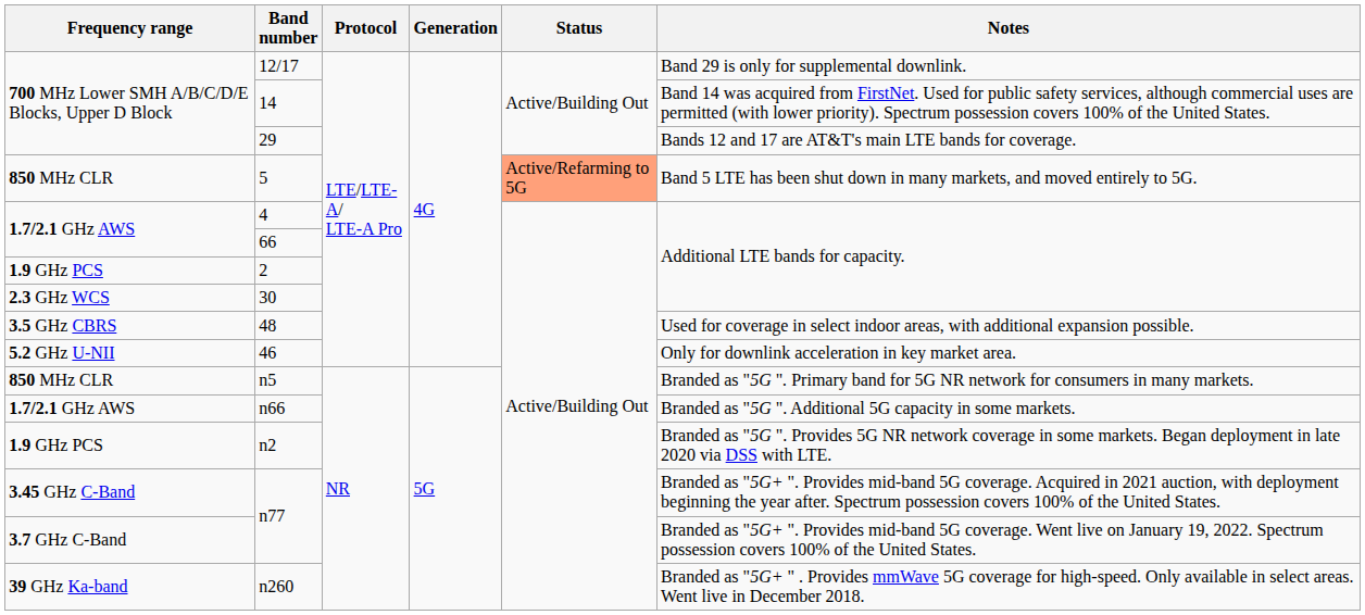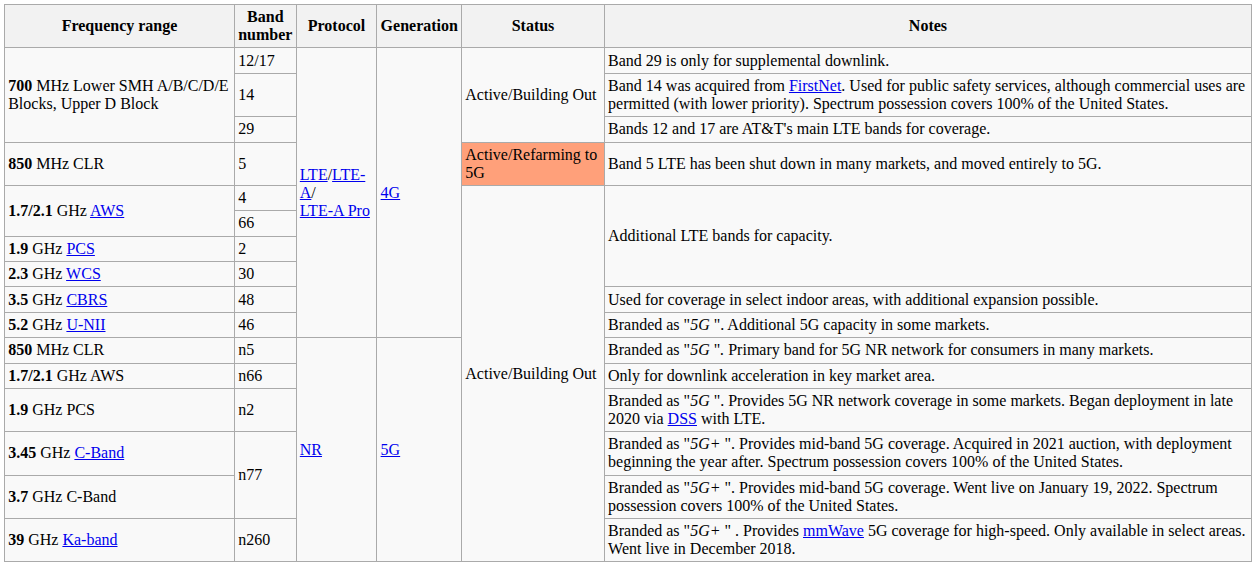46 | Notes: Only for downlink acceleration in key market area. -> Branded as "5G ". Additional 5G capacity in some markets.
n66 | Notes: Branded as "5G ". Additional 5G capacity in some markets. -> Only for downlink acceleration in key market area.
